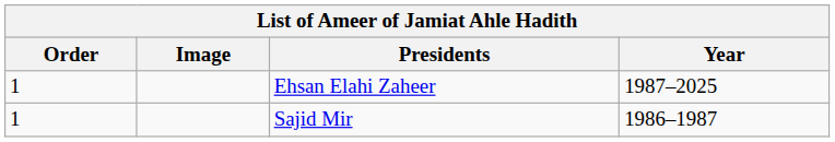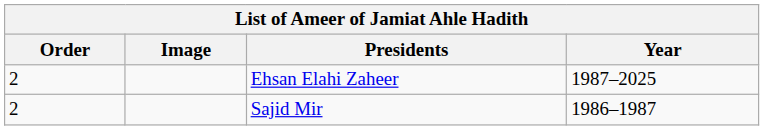Ehsan Elahi Zaheer | Order: 1 -> 2
Sajid Mir | Order: 1 -> 2
